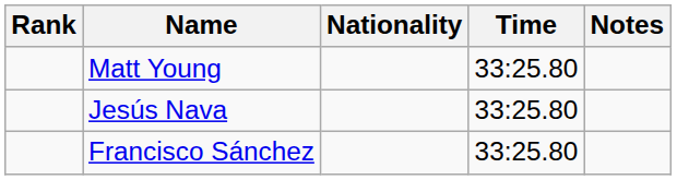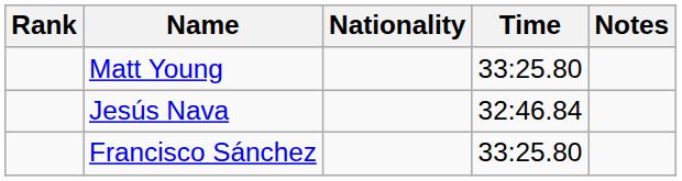Jesús Nava | Time: 33:25.80 -> 32:46.84
